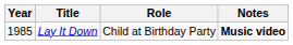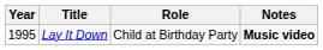Lay It Down | Year: 1985 -> 1995
